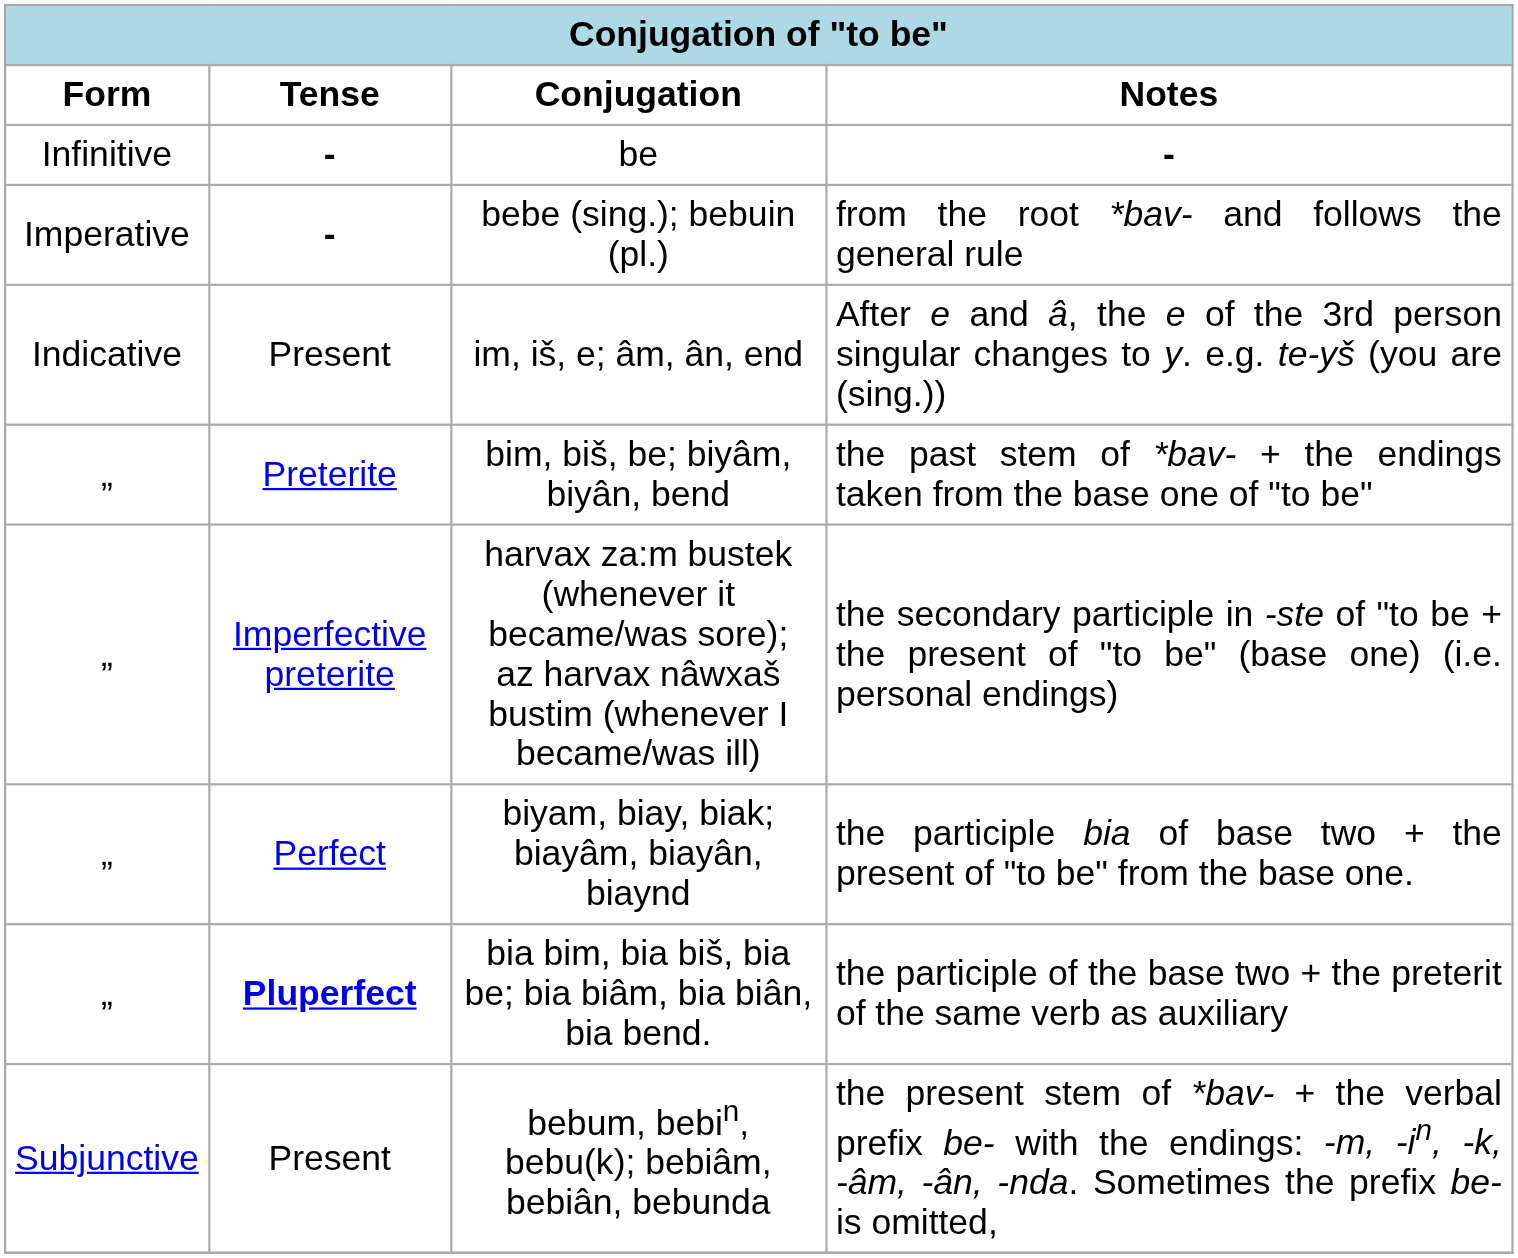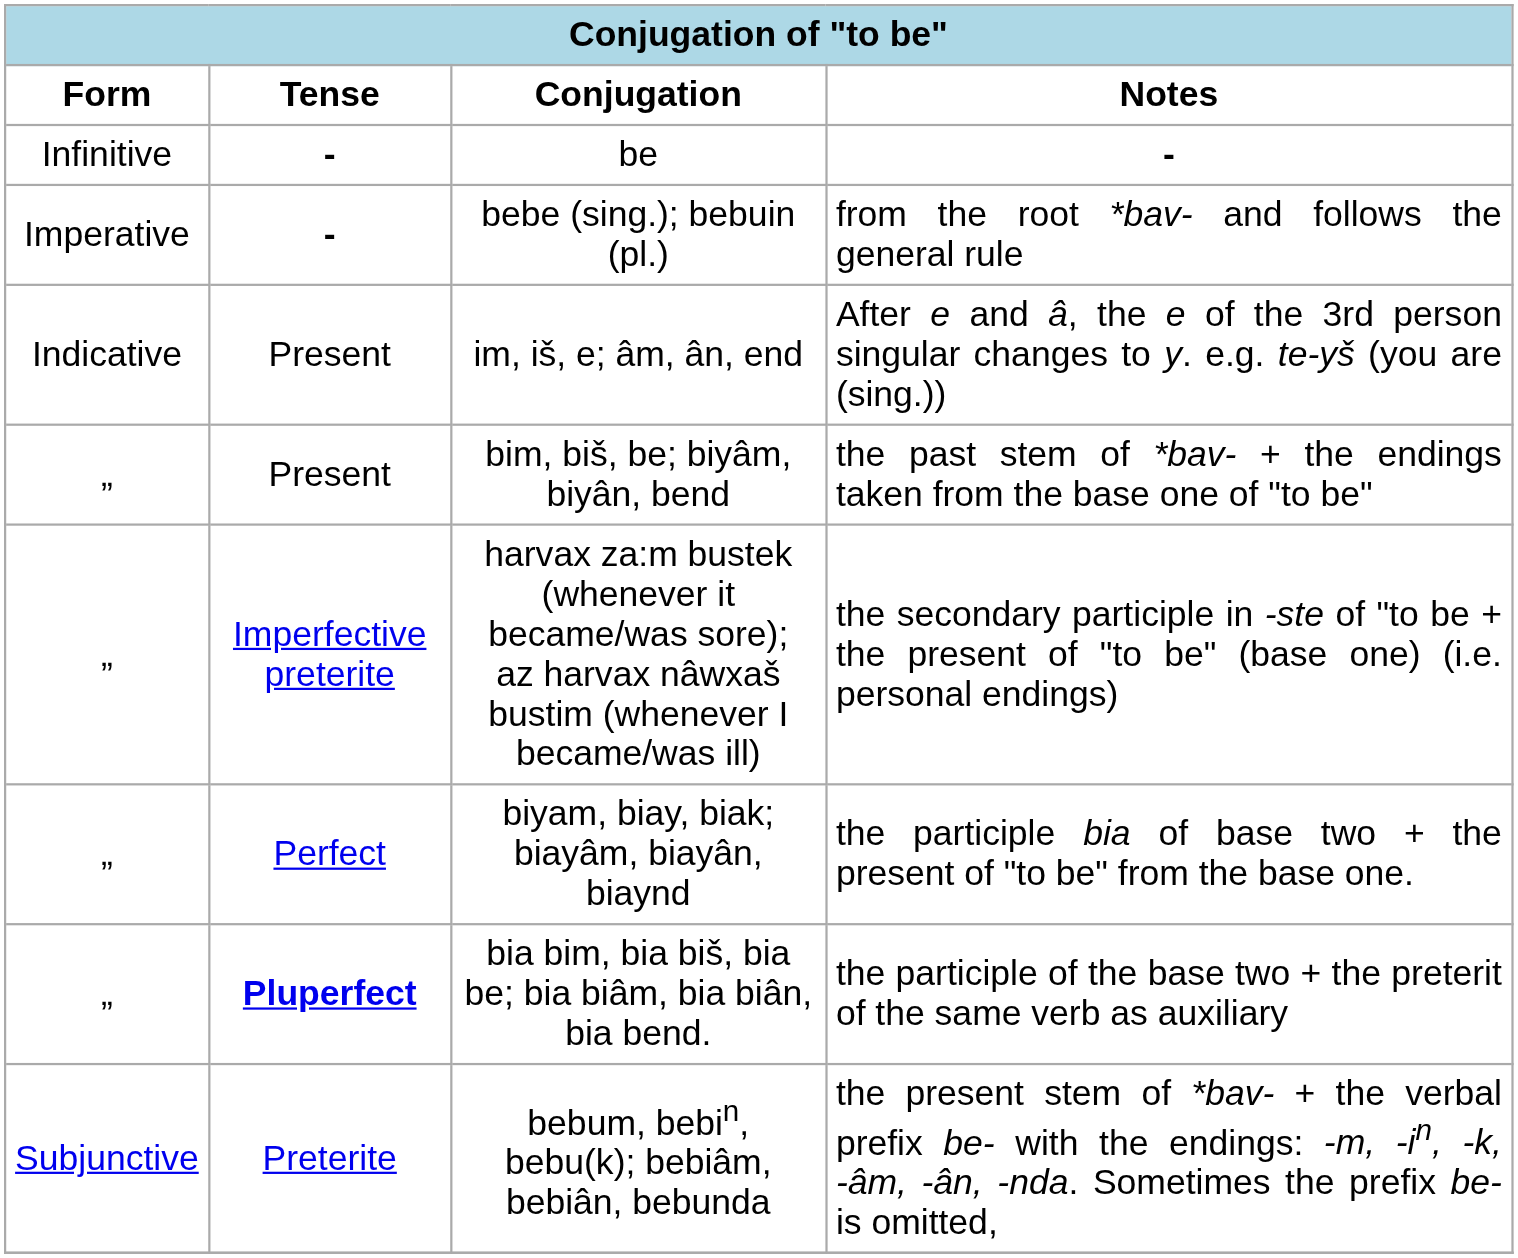bim, biš, be; biyâm, biyân, bend | Tense: Preterite -> Present
bebum, bebin, bebu(k); bebiâm, bebiân, bebunda | Tense: Present -> Preterite
